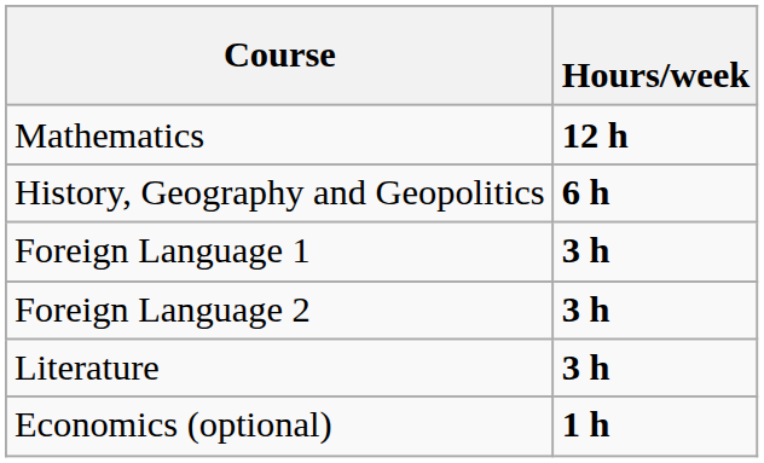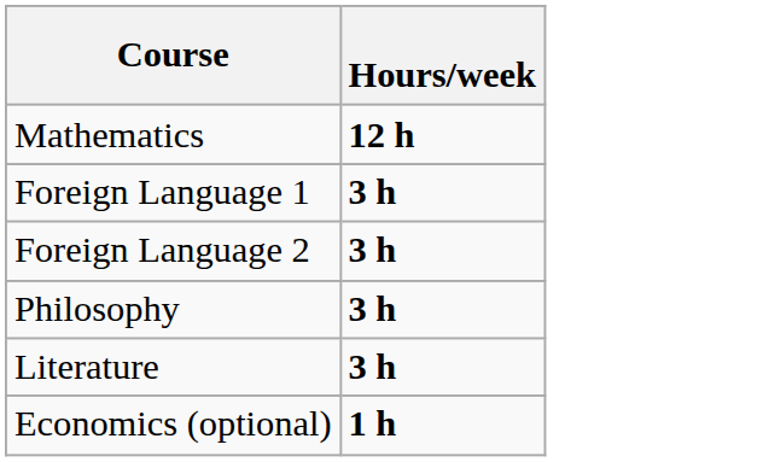- row: History, Geography and Geopolitics | 6 h
+ row: Philosophy | 3 h
